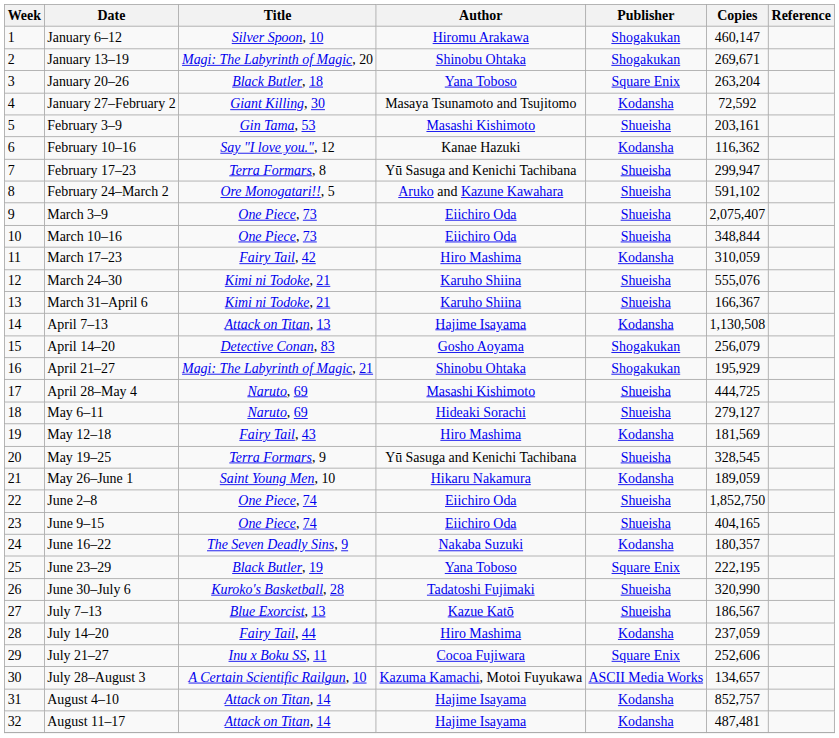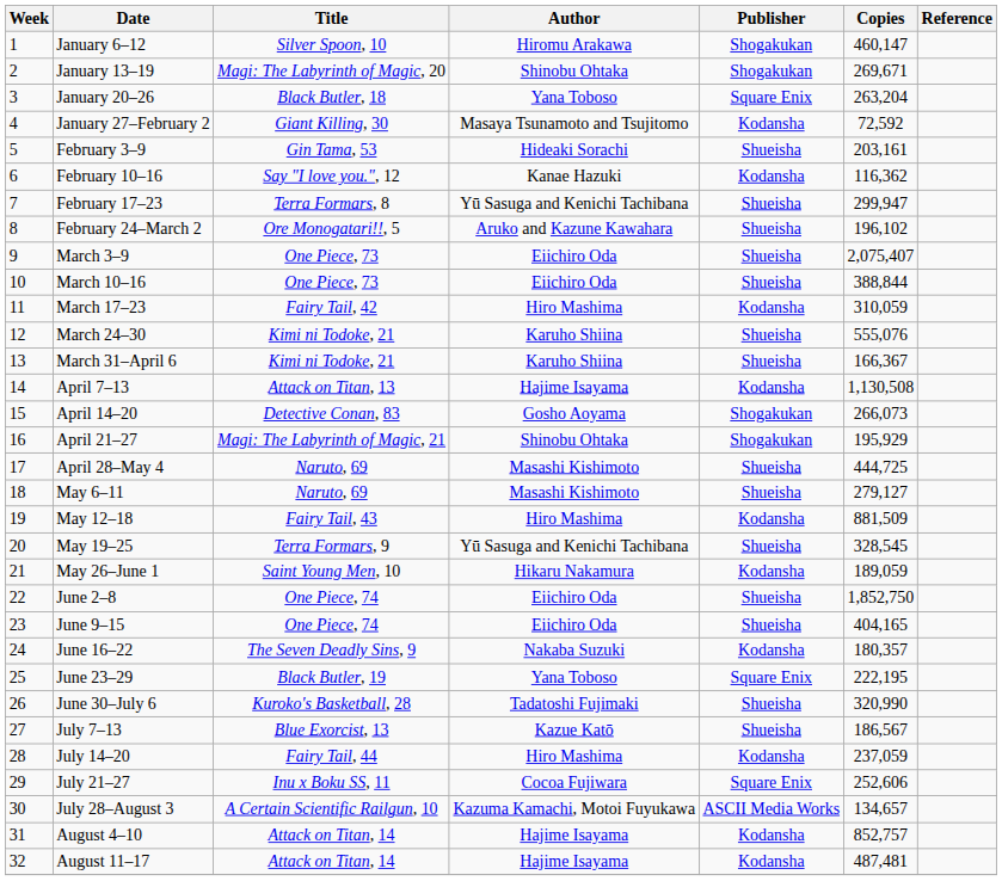February 3–9 | Author: Masashi Kishimoto -> Hideaki Sorachi
February 24–March 2 | Copies: 591,102 -> 196,102
March 10–16 | Copies: 348,844 -> 388,844
April 14–20 | Copies: 256,079 -> 266,073
May 6–11 | Author: Hideaki Sorachi -> Masashi Kishimoto
May 12–18 | Copies: 181,569 -> 881,509
